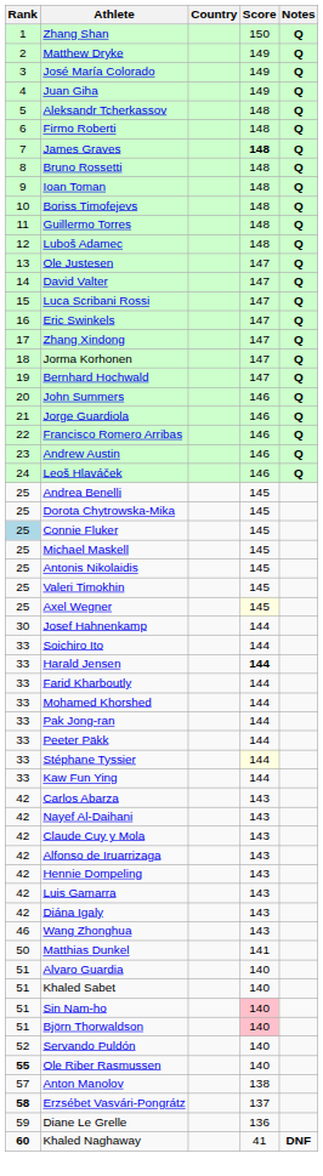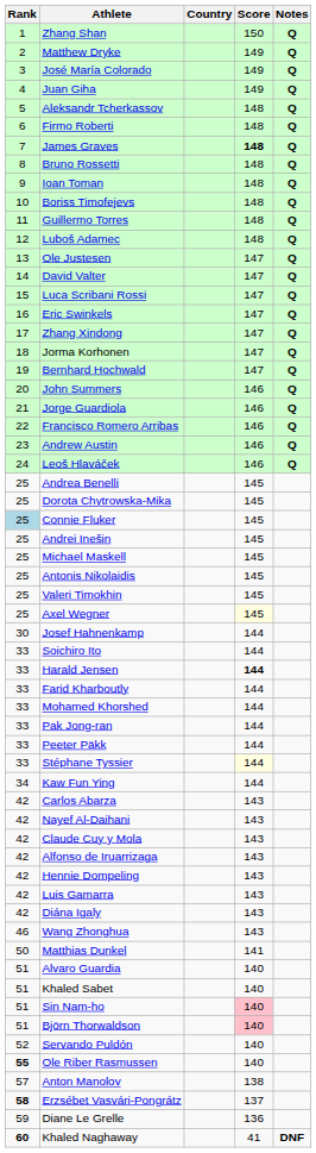+ row: 25 | Andrei Inešin | 145
Kaw Fun Ying | Rank: 33 -> 34
